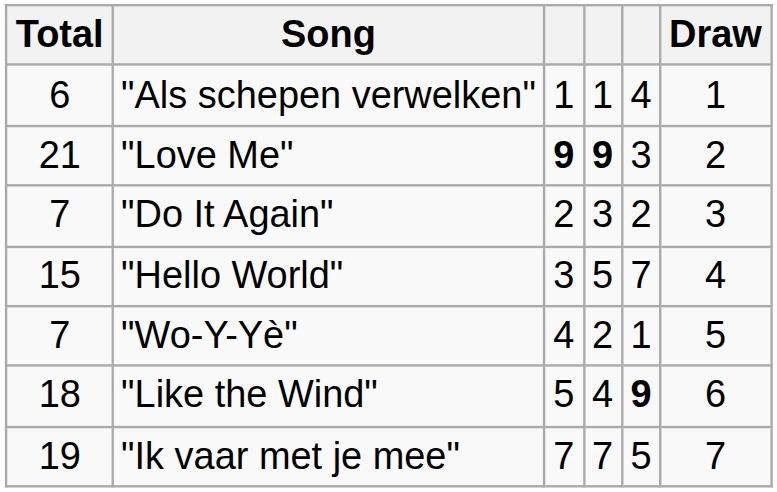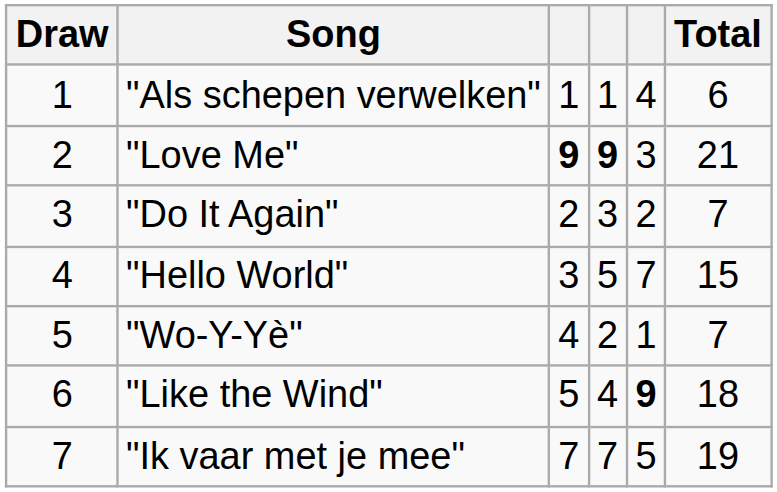columns swapped: Draw <-> Total
